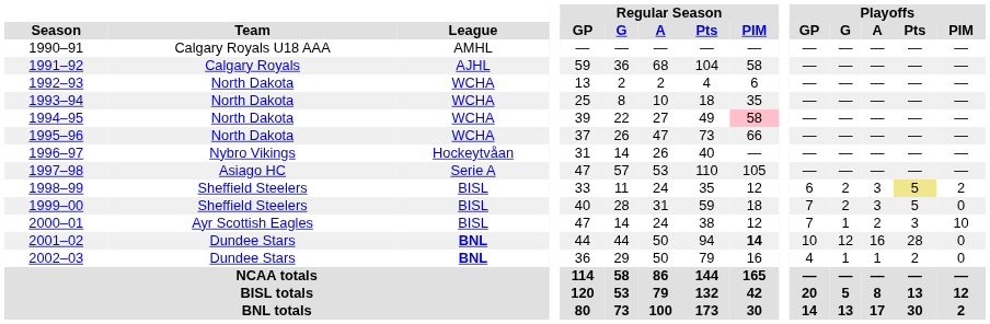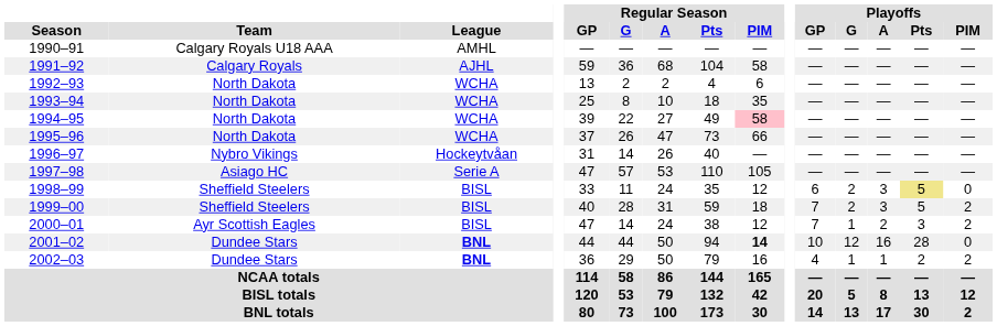1998–99 | Playoffs / PIM: 2 -> 0
1999–00 | Playoffs / PIM: 0 -> 2
2000–01 | Playoffs / PIM: 10 -> 2
2002–03 | Playoffs / PIM: 0 -> 2
